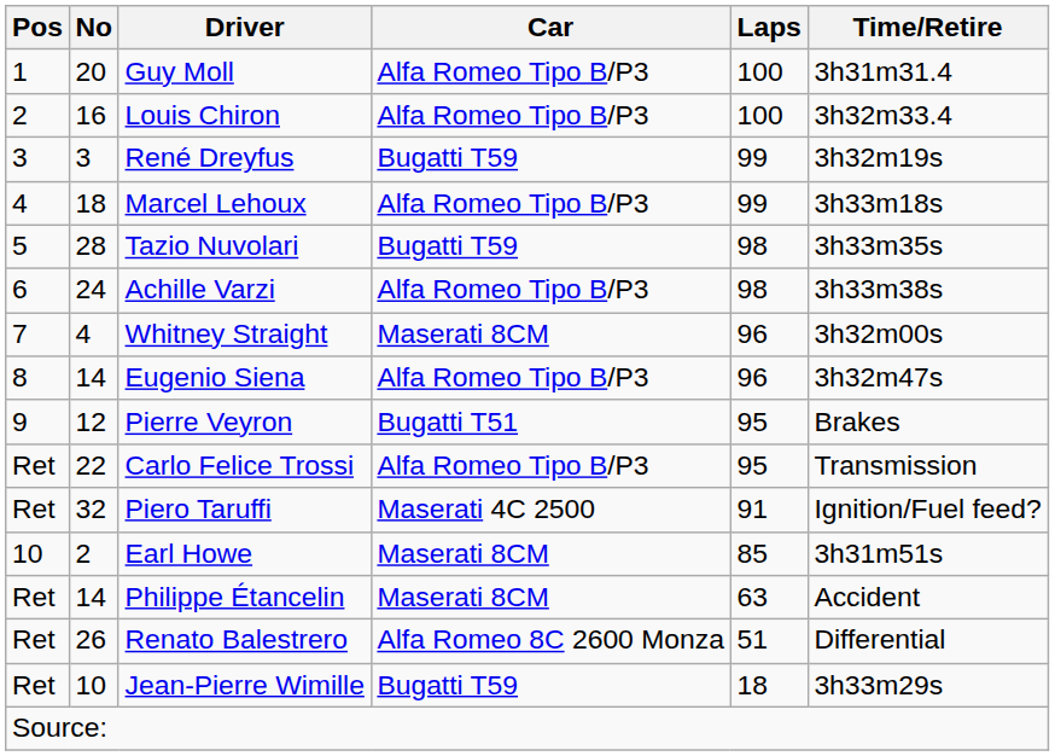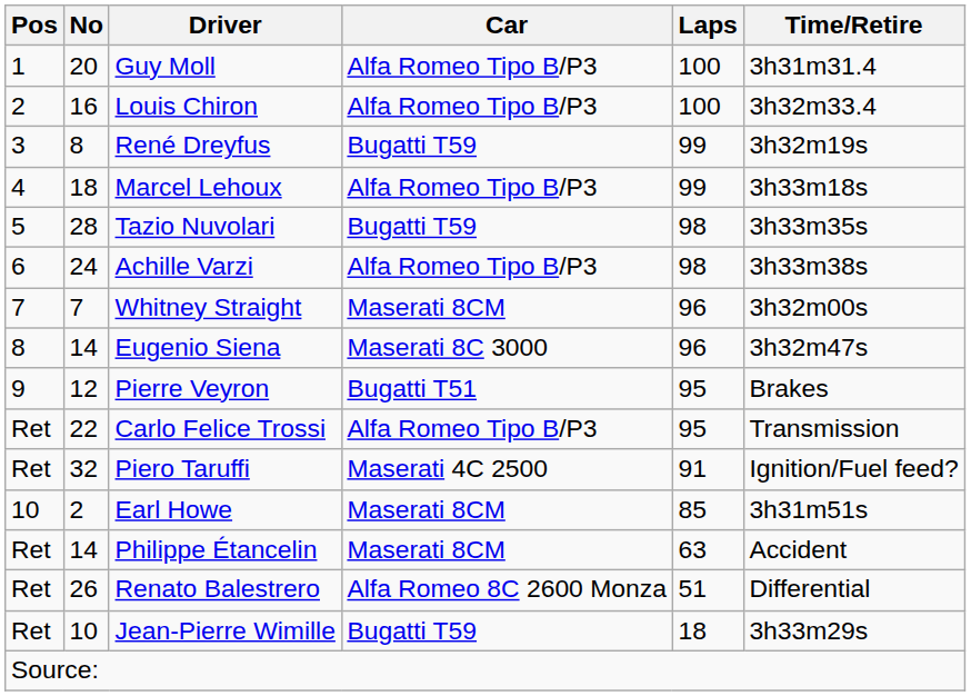René Dreyfus | No: 3 -> 8
Whitney Straight | No: 4 -> 7
Eugenio Siena | Car: Alfa Romeo Tipo B/P3 -> Maserati 8C 3000
